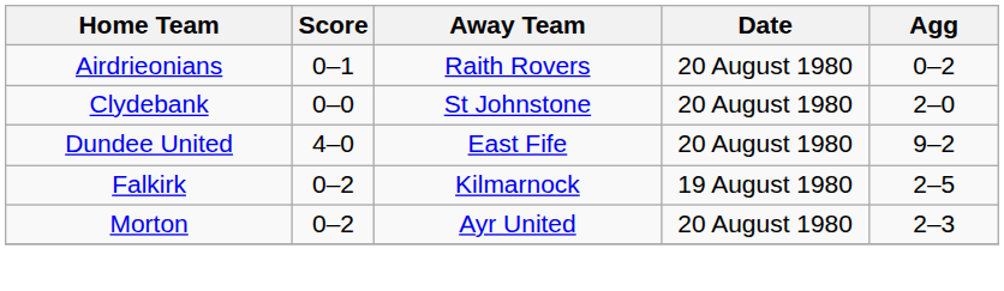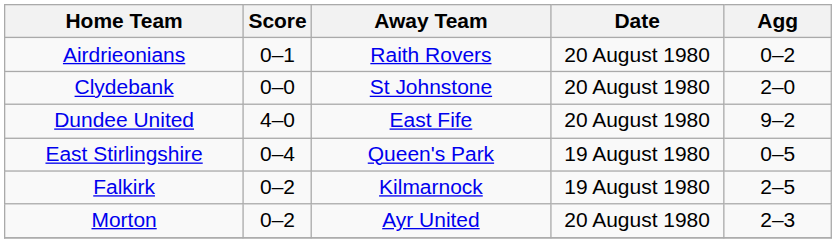+ row: East Stirlingshire | 0–4 | Queen's Park | 19 August 1980 | 0–5
